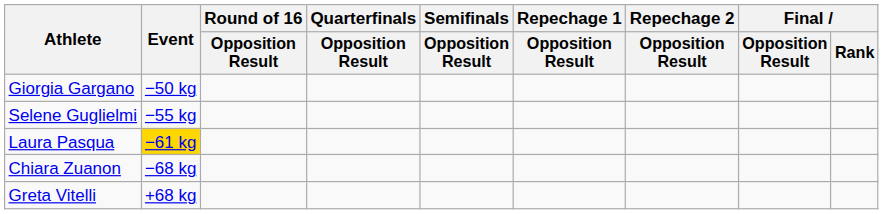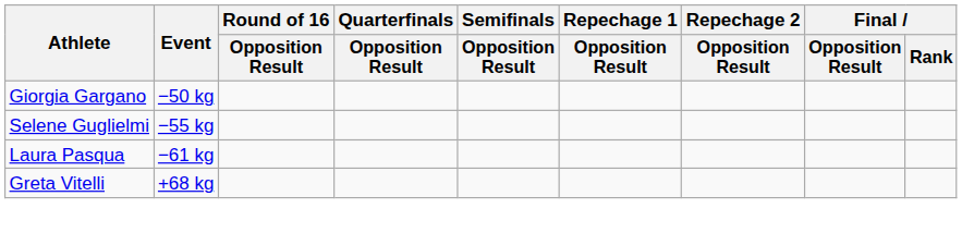Laura Pasqua | Event: gold background -> no background
- row: Chiara Zuanon | −68 kg
